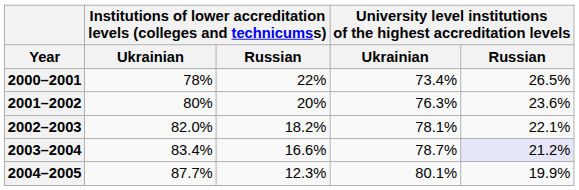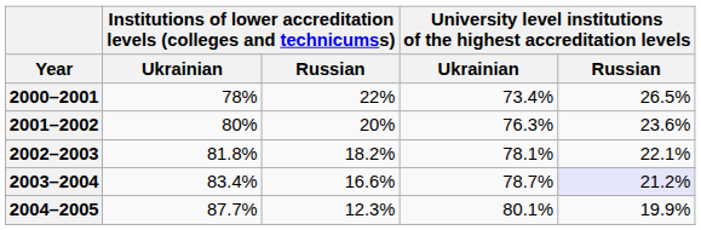2002–2003 | column 2: 82.0% -> 81.8%
